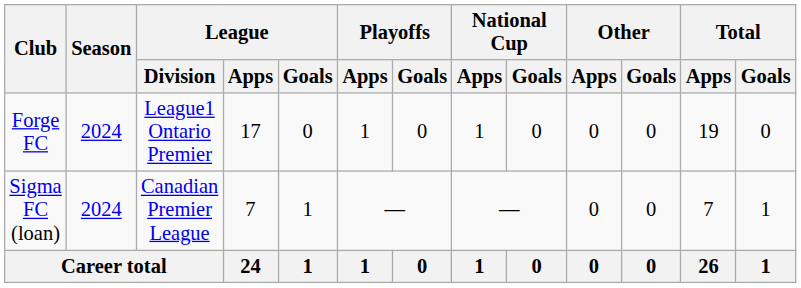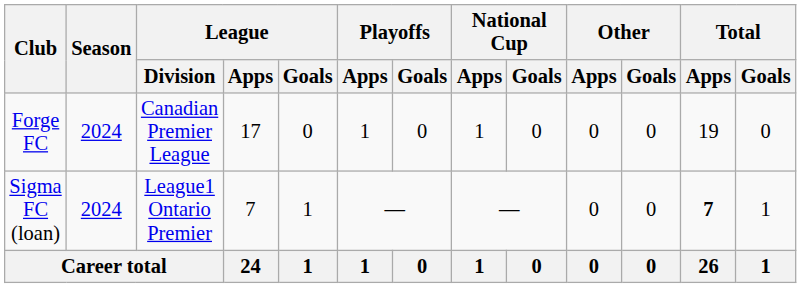Forge FC | League / Division: League1 Ontario Premier -> Canadian Premier League
Sigma FC (loan) | League / Division: Canadian Premier League -> League1 Ontario Premier
Sigma FC (loan) | Total / Apps: normal -> bold
